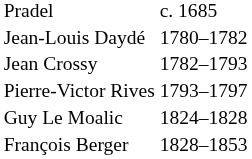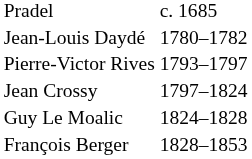- row: Jean Crossy | 1782–1793
+ row: Jean Crossy | 1797–1824
